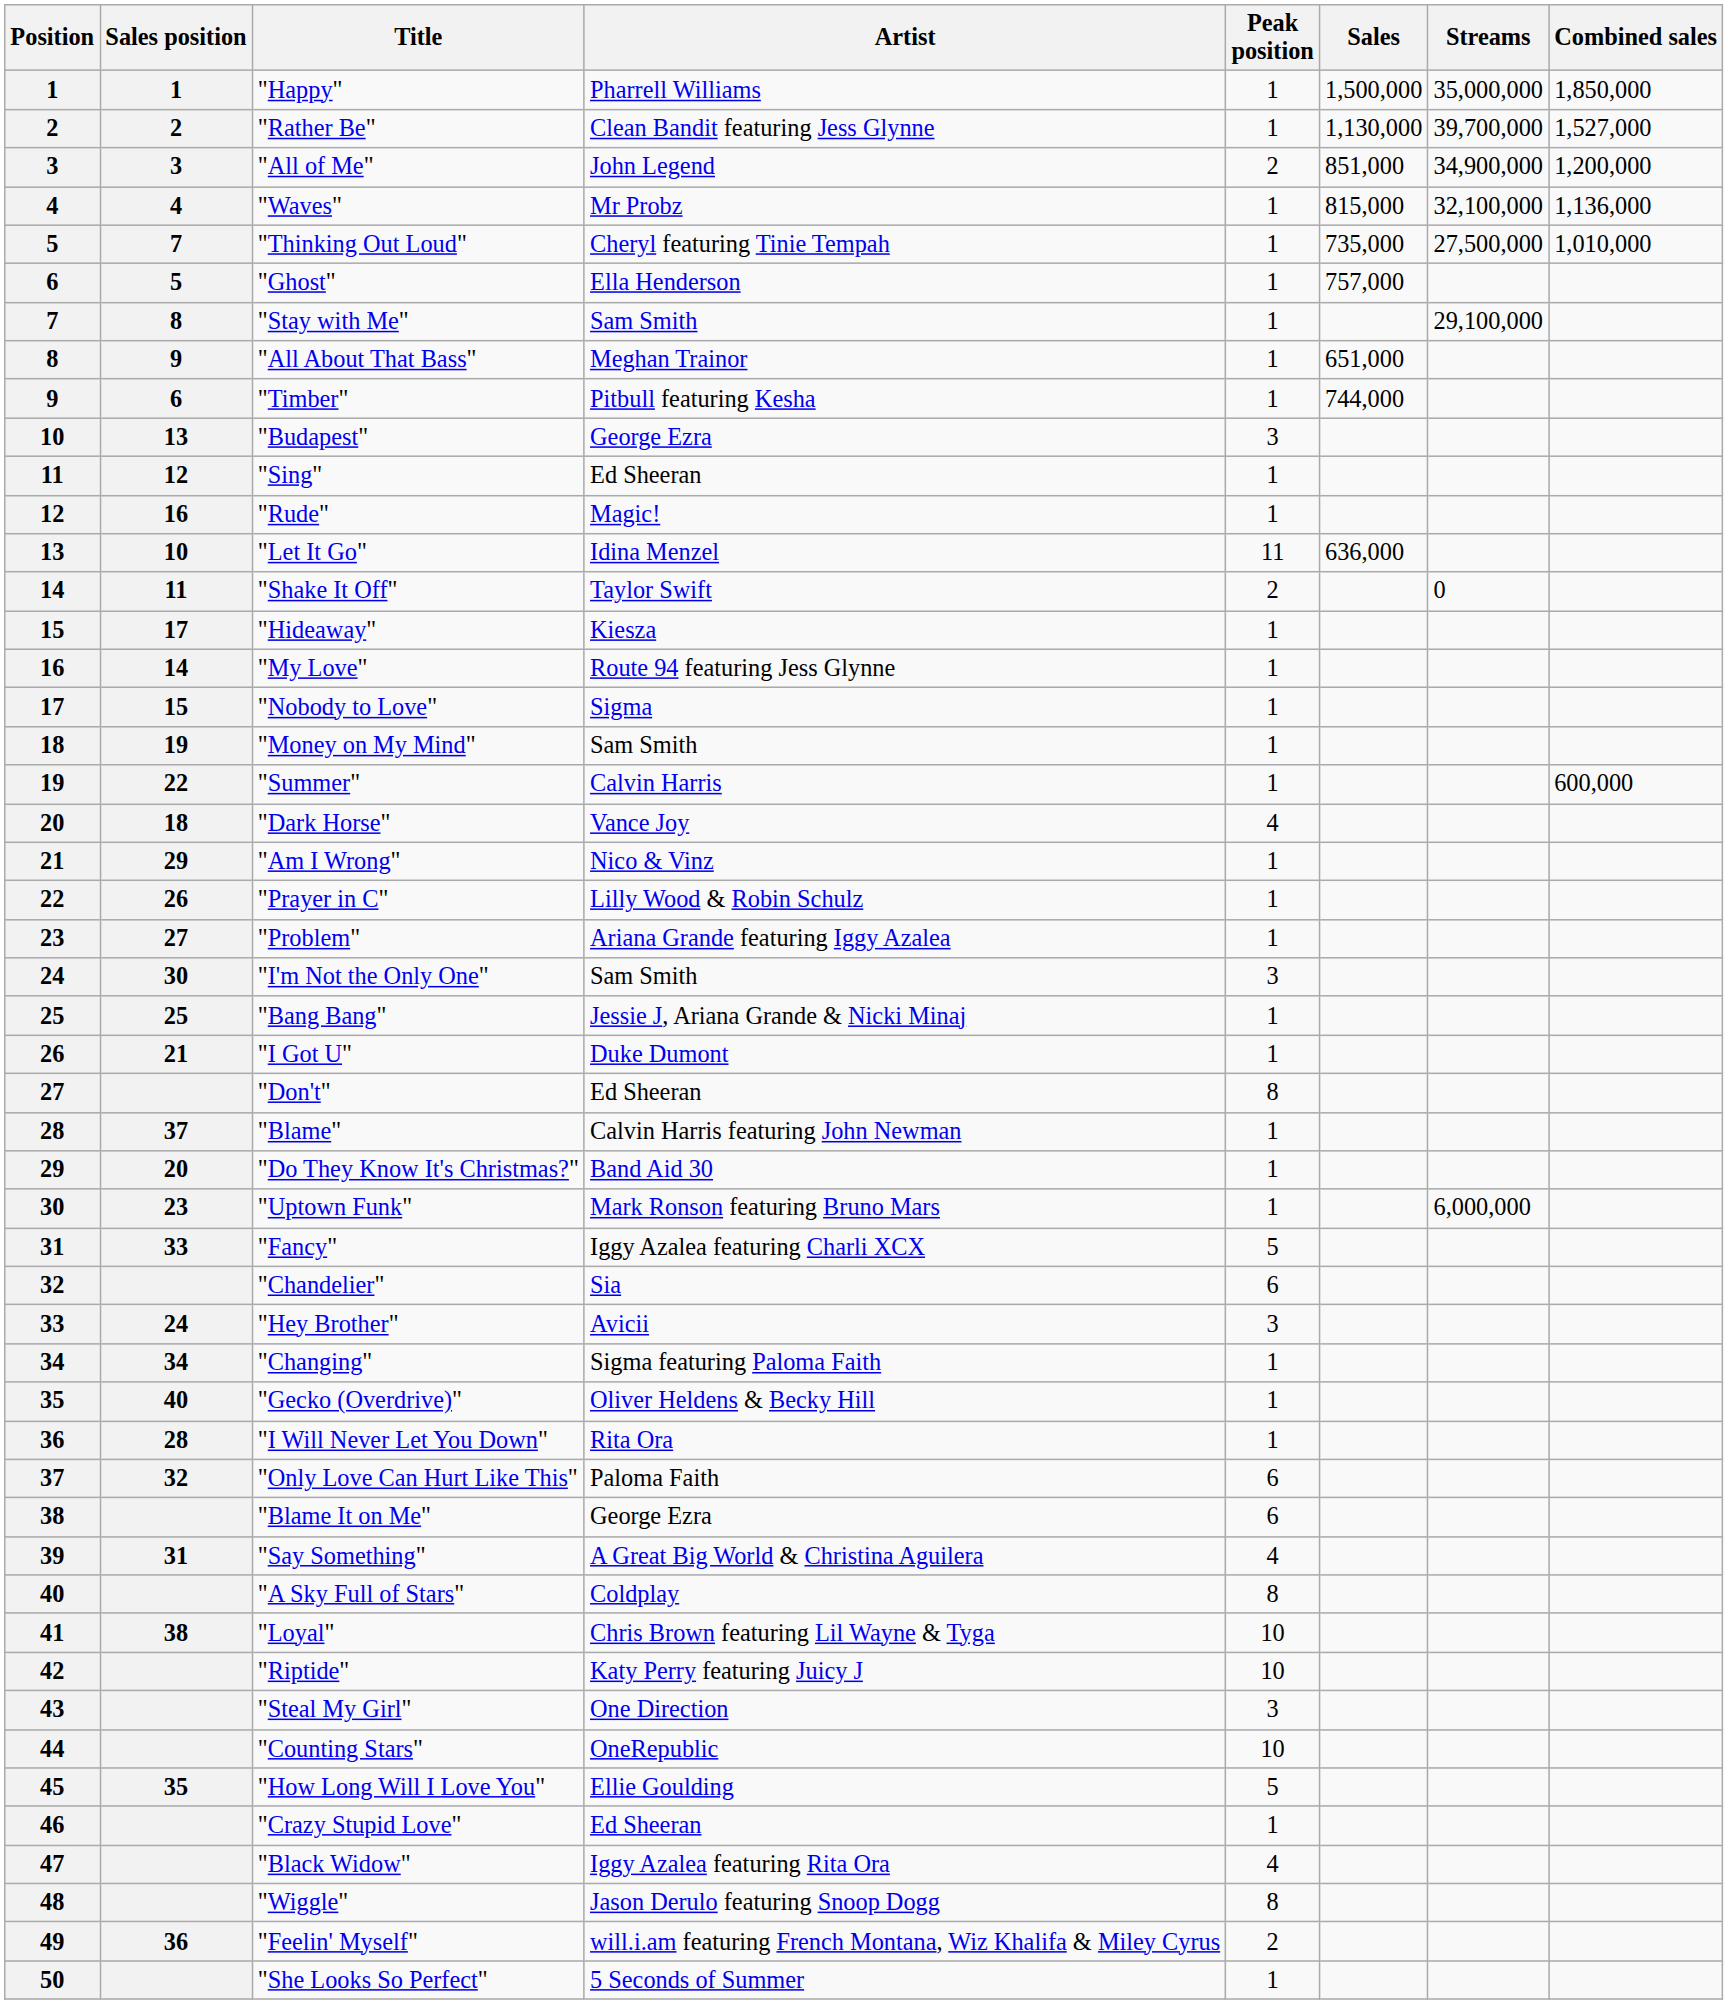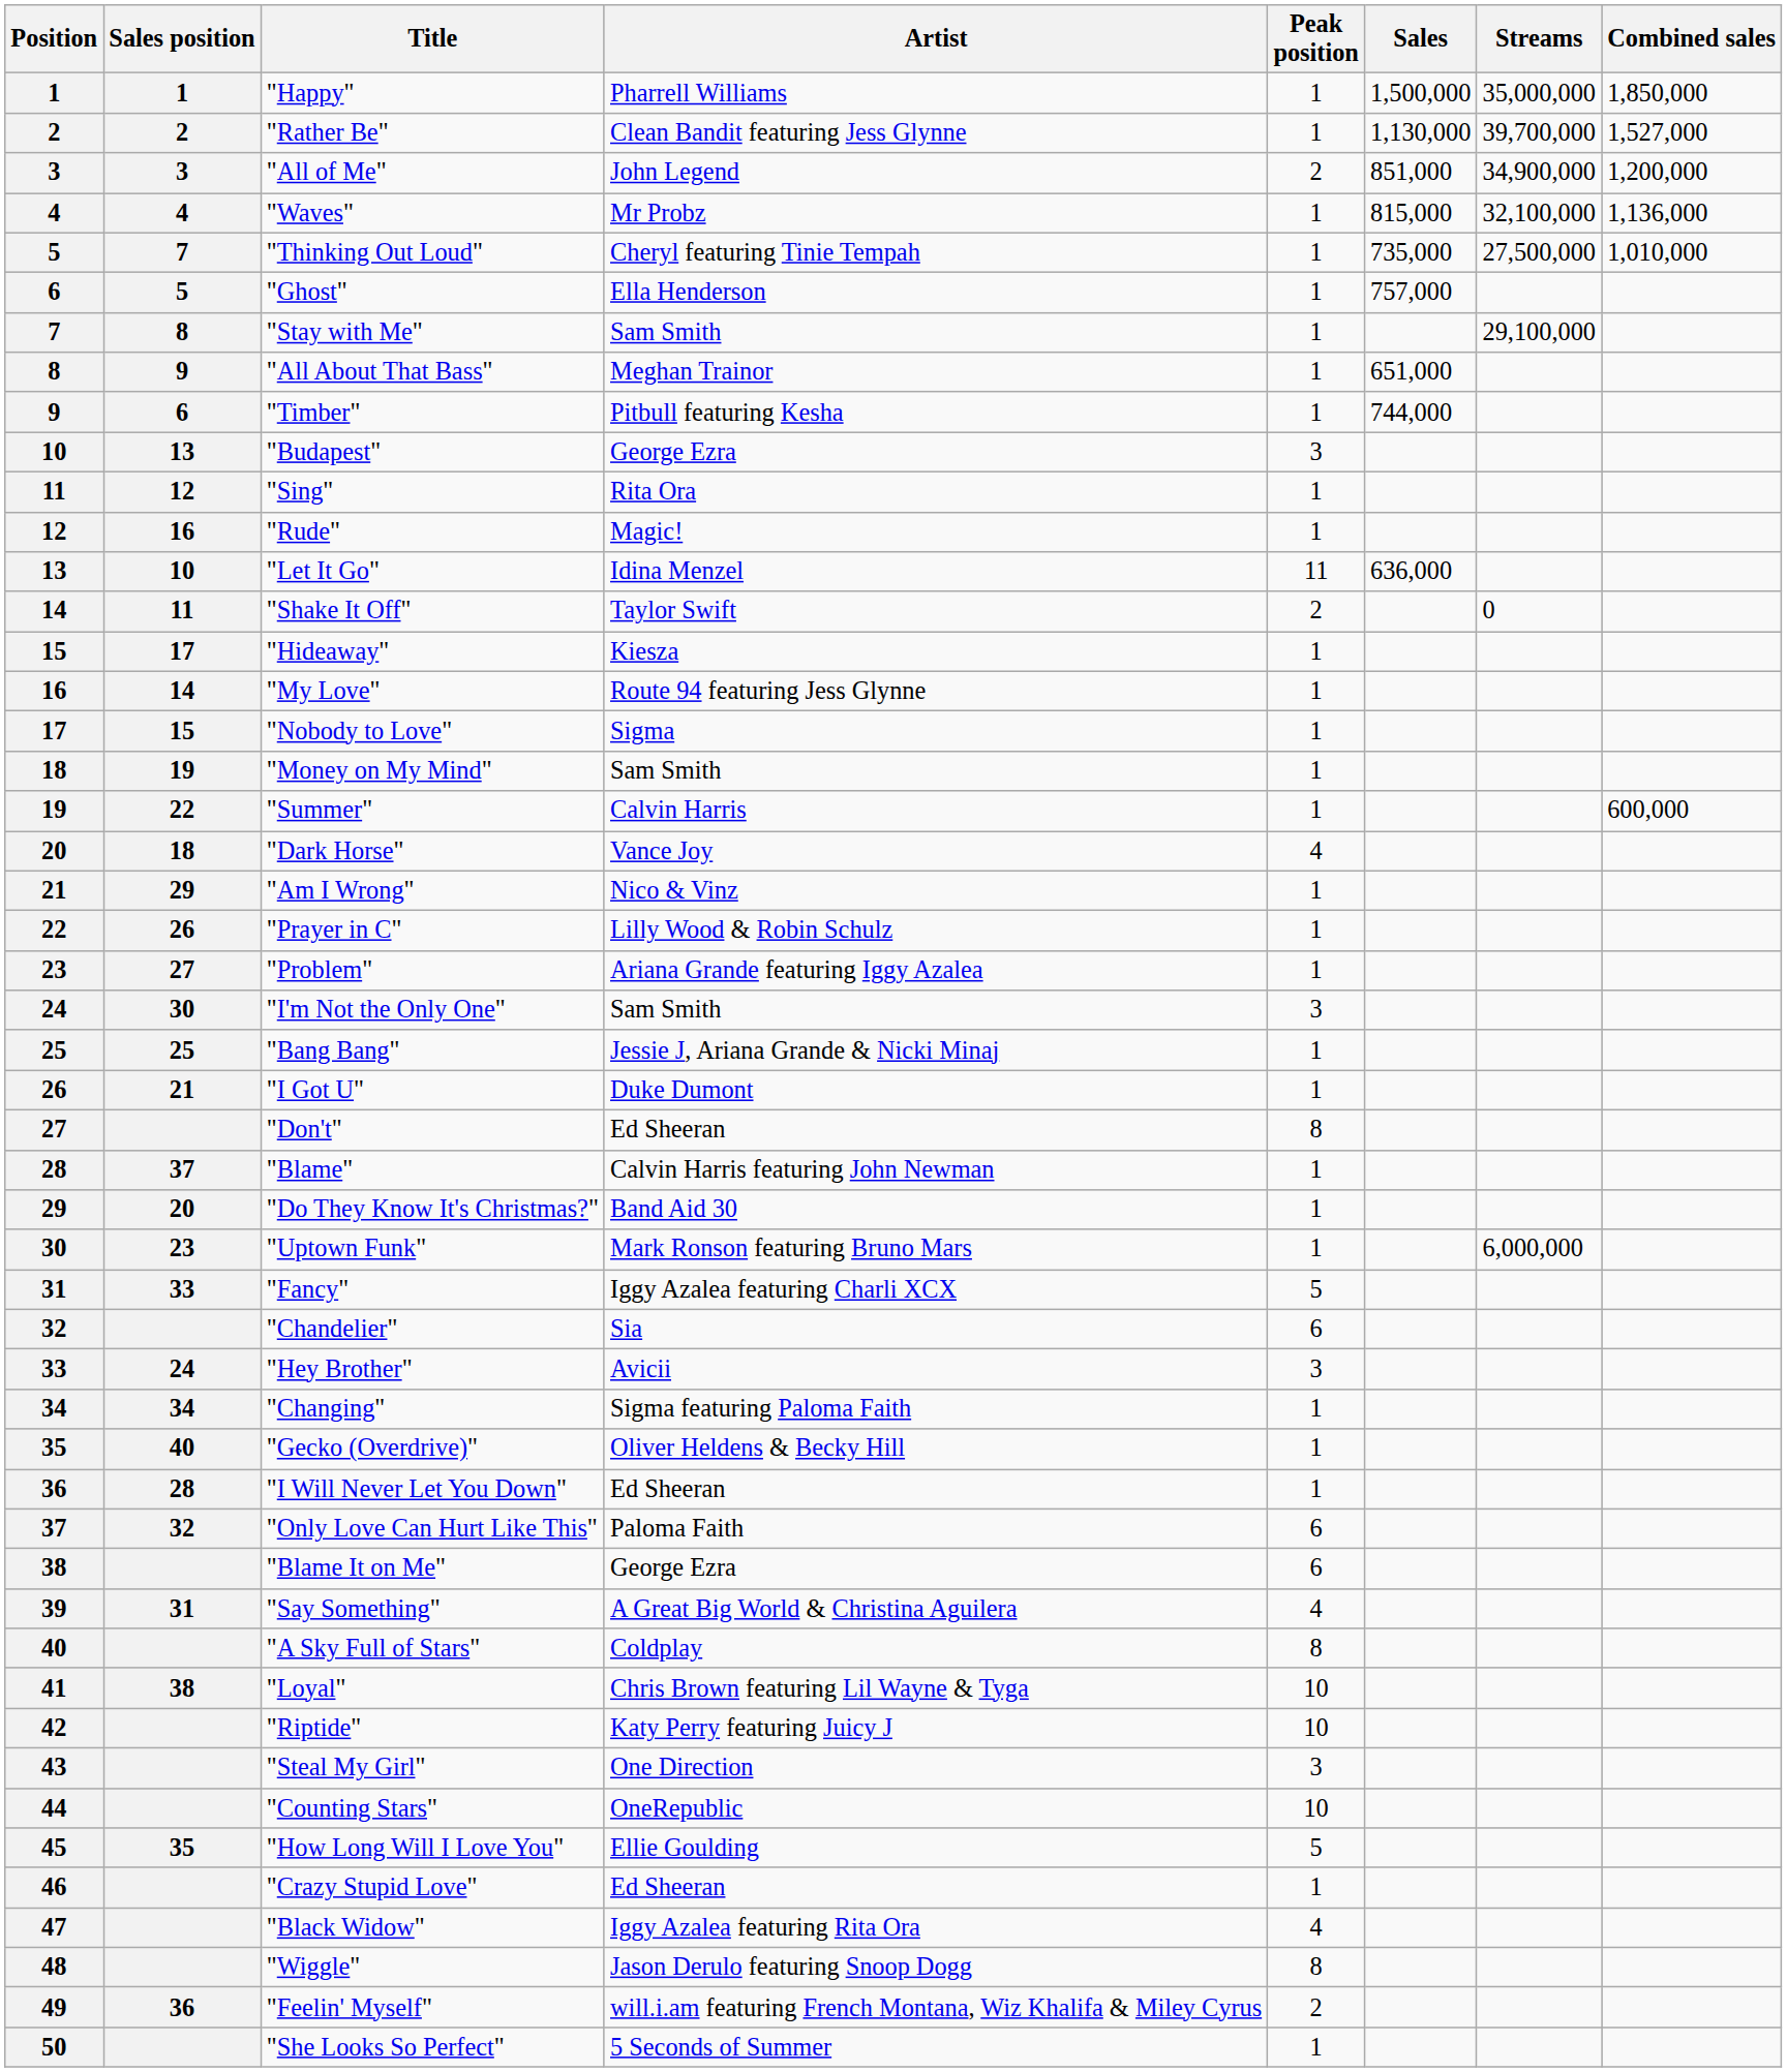"Sing" | Artist: Ed Sheeran -> Rita Ora
"I Will Never Let You Down" | Artist: Rita Ora -> Ed Sheeran
